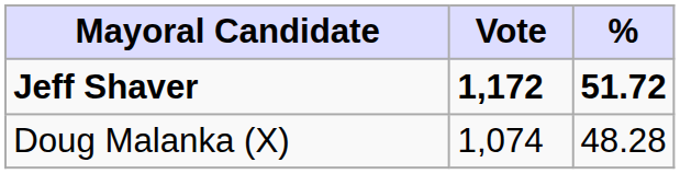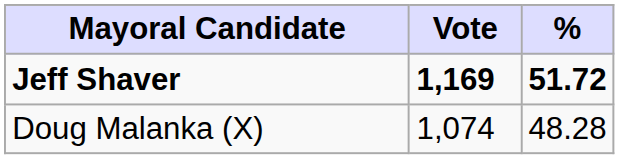Jeff Shaver | Vote: 1,172 -> 1,169
